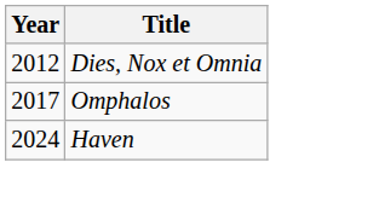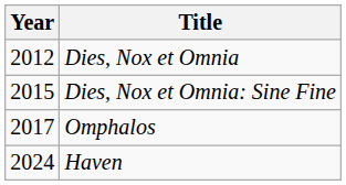+ row: 2015 | Dies, Nox et Omnia: Sine Fine
